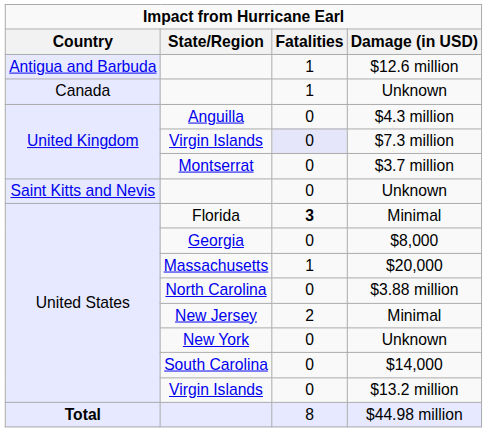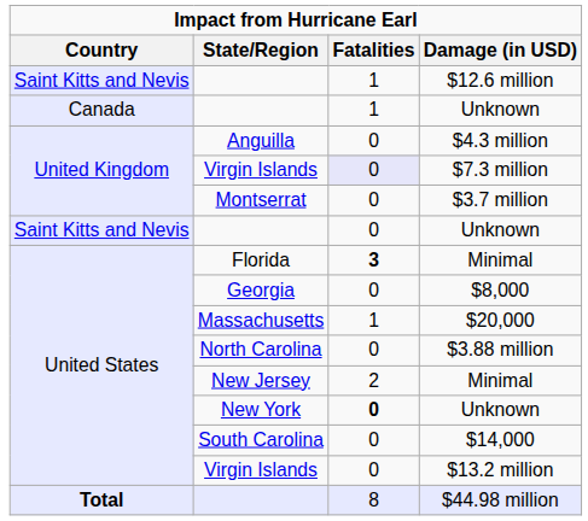$12.6 million | Country: Antigua and Barbuda -> Saint Kitts and Nevis
New York / Unknown | Fatalities: normal -> bold
